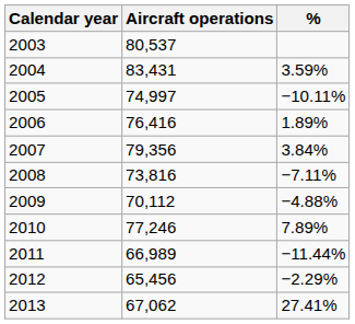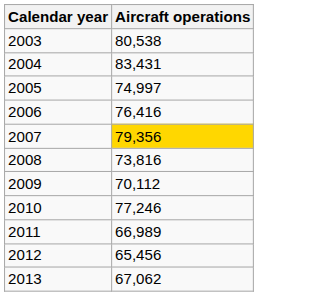- column: % | 3.59% | −10.11% | 1.89% | 3.84% | −7.11% | −4.88% | 7.89% | −11.44% | −2.29% | 27.41%
2003 | Aircraft operations: 80,537 -> 80,538
2007 | Aircraft operations: no background -> gold background
